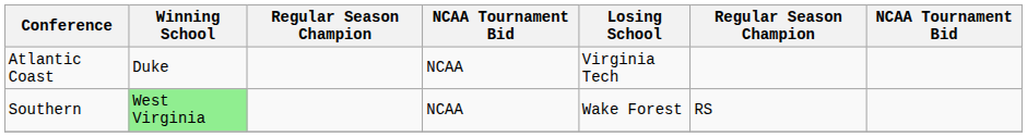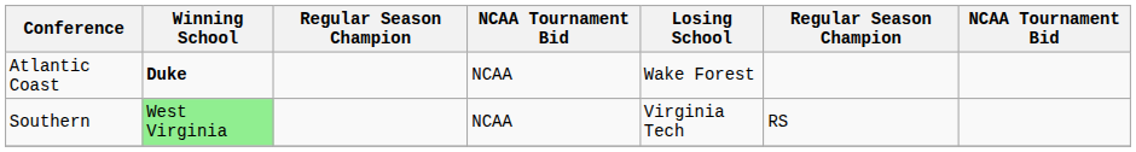Atlantic Coast | Winning School: normal -> bold
Atlantic Coast | Losing School: Virginia Tech -> Wake Forest
Southern | Losing School: Wake Forest -> Virginia Tech
